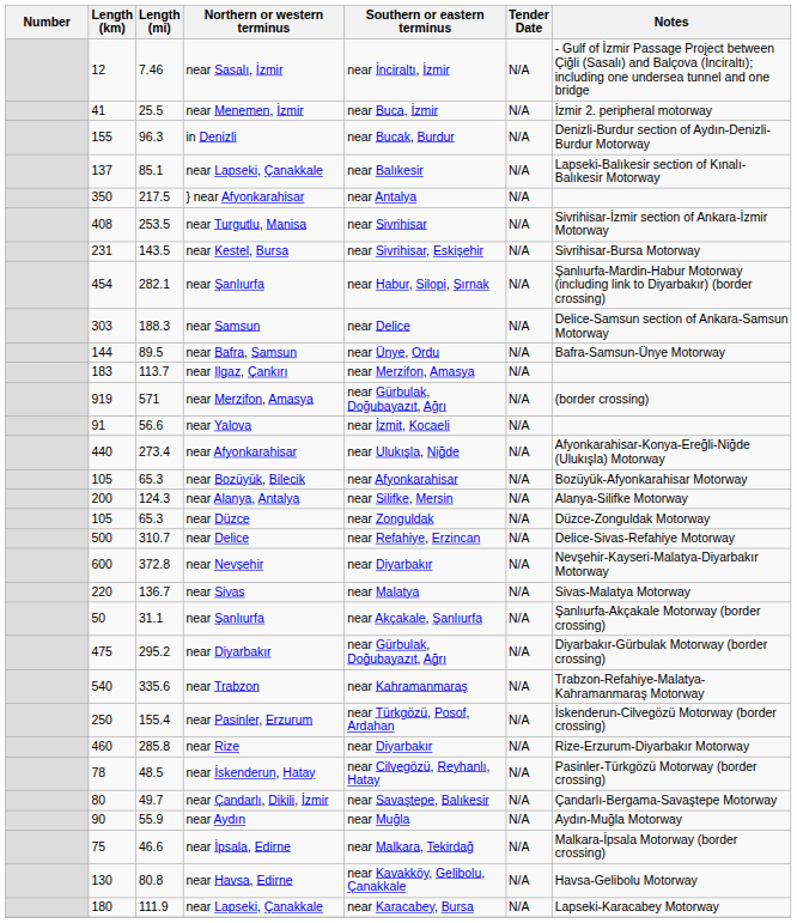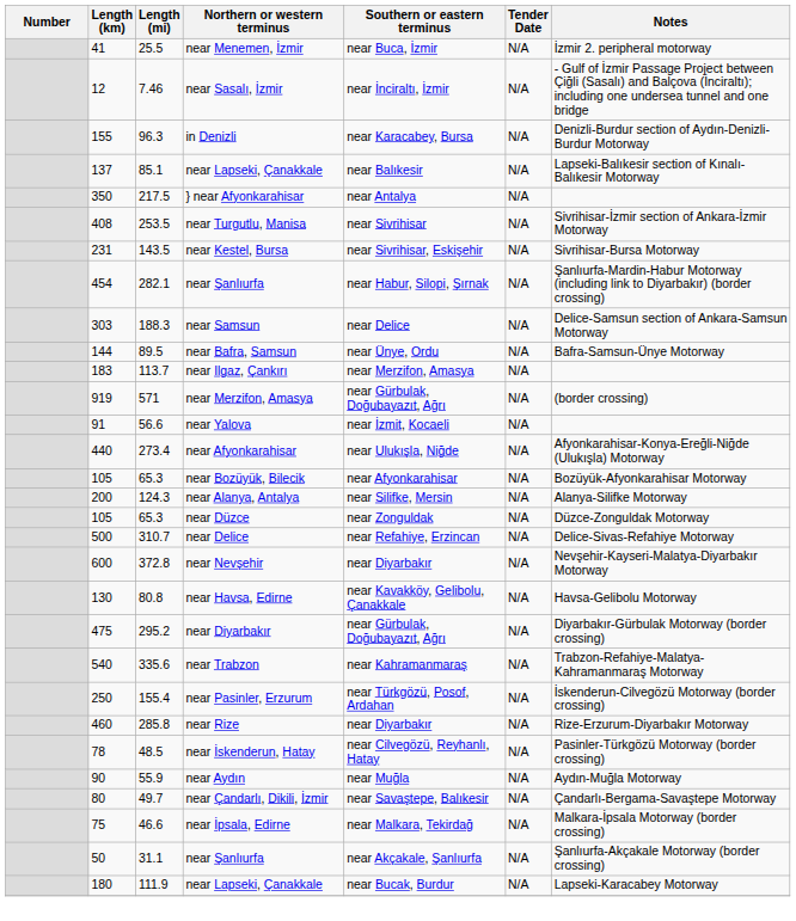rows swapped: near Sasalı, İzmir <-> near Menemen, İzmir
in Denizli | Southern or eastern terminus: near Bucak, Burdur -> near Karacabey, Bursa
- row: 220 | 136.7 | near Sivas | near Malatya | N/A | Sivas-Malatya Motorway
rows swapped: 50 / near Şanlıurfa <-> near Havsa, Edirne
rows swapped: near Çandarlı, Dikili, İzmir <-> near Aydın
180 / near Lapseki, Çanakkale | Southern or eastern terminus: near Karacabey, Bursa -> near Bucak, Burdur
